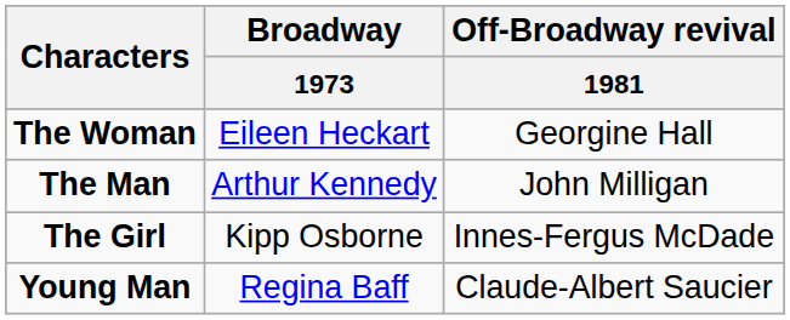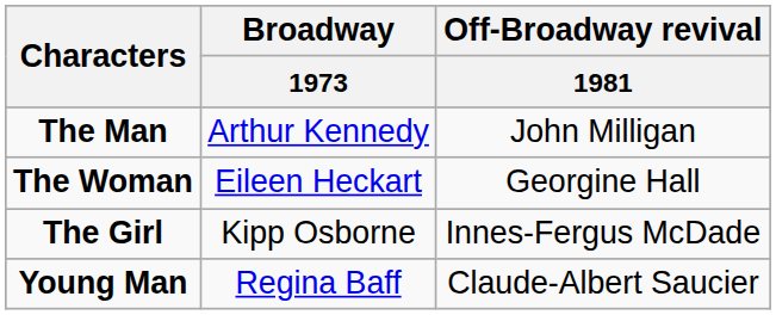rows swapped: The Woman <-> The Man
